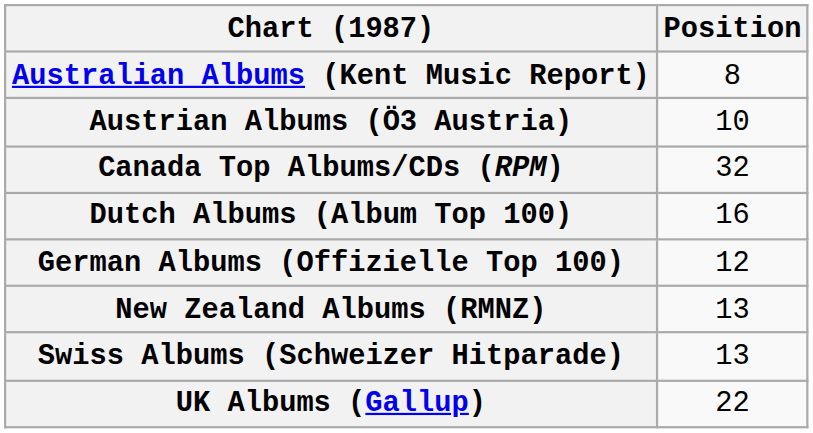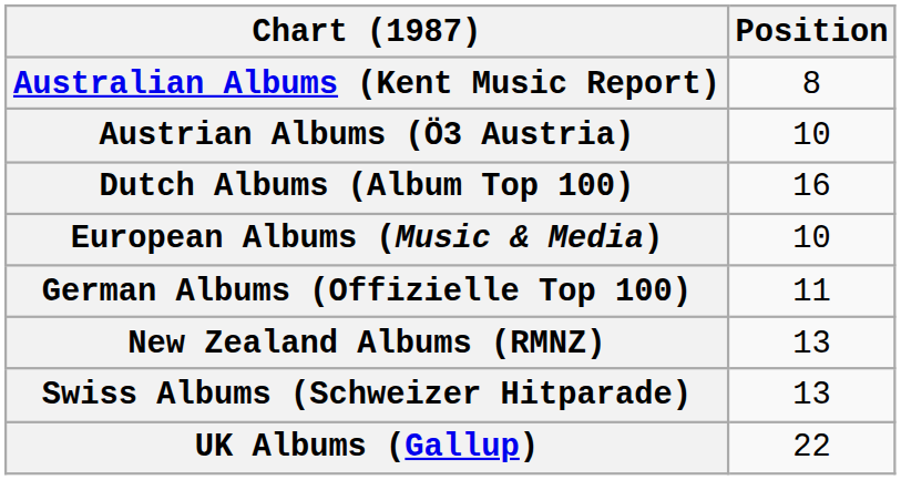- row: Canada Top Albums/CDs (RPM) | 32
+ row: European Albums (Music & Media) | 10
German Albums (Offizielle Top 100) | Position: 12 -> 11
